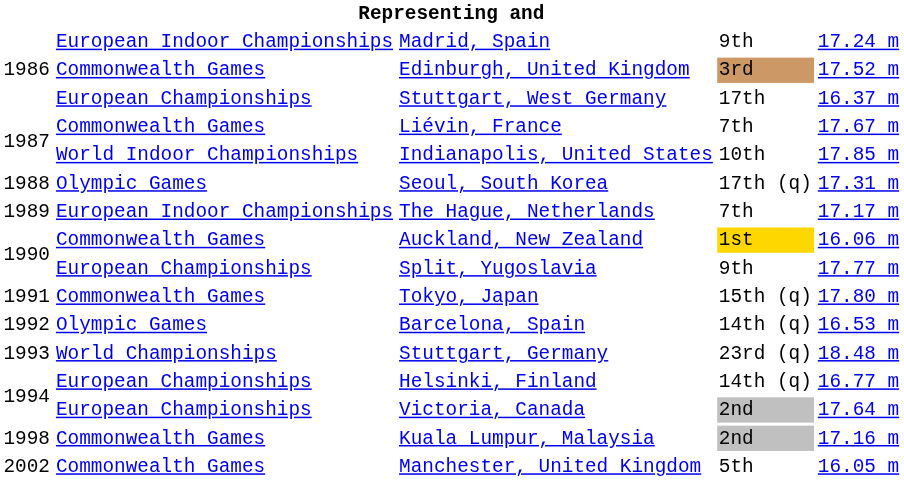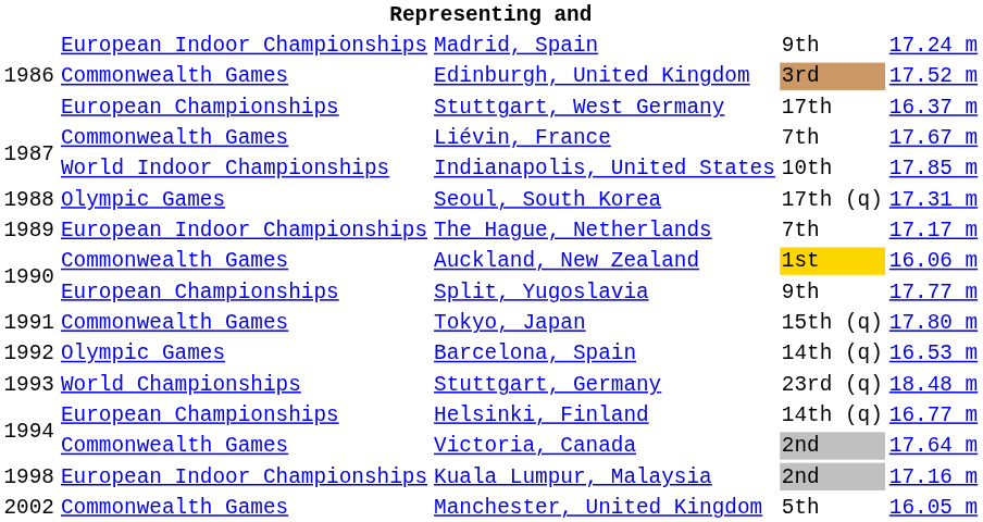Victoria, Canada | column 2: European Championships -> Commonwealth Games
Kuala Lumpur, Malaysia | column 2: Commonwealth Games -> European Indoor Championships
